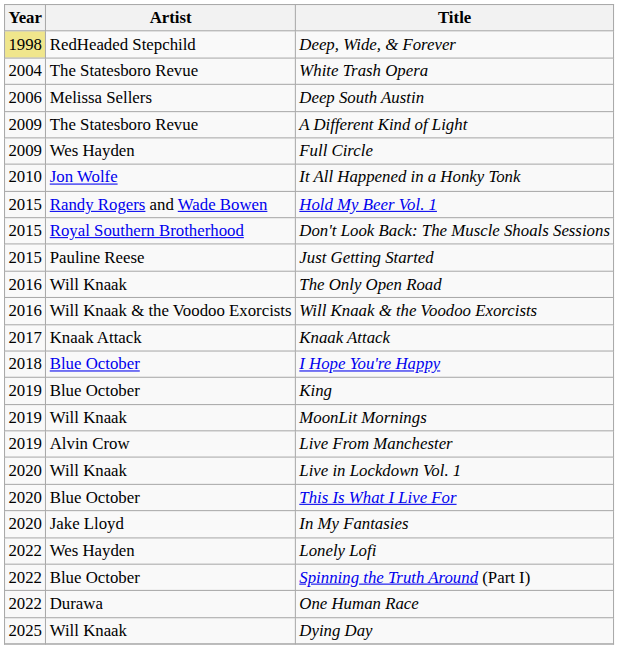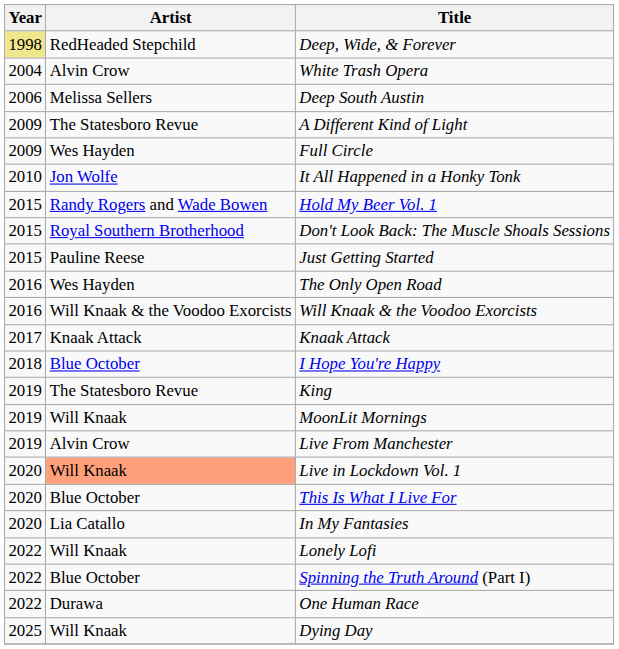White Trash Opera | Artist: The Statesboro Revue -> Alvin Crow
The Only Open Road | Artist: Will Knaak -> Wes Hayden
King | Artist: Blue October -> The Statesboro Revue
Live in Lockdown Vol. 1 | Artist: no background -> lightsalmon background
In My Fantasies | Artist: Jake Lloyd -> Lia Catallo
Lonely Lofi | Artist: Wes Hayden -> Will Knaak
